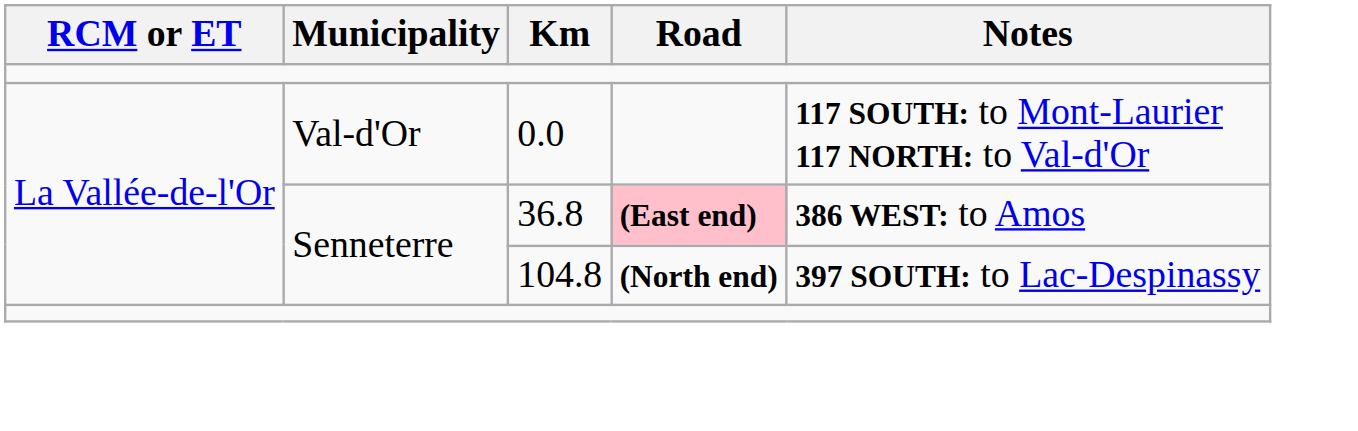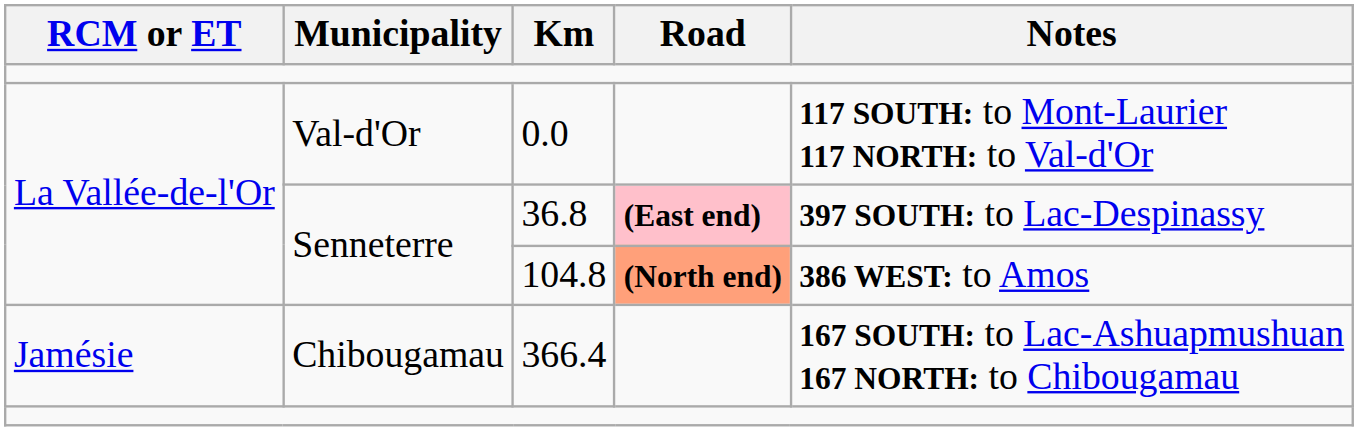36.8 | Notes: 386 WEST: to Amos -> 397 SOUTH: to Lac-Despinassy
104.8 | Road: no background -> lightsalmon background
104.8 | Notes: 397 SOUTH: to Lac-Despinassy -> 386 WEST: to Amos
+ row: Jamésie | Chibougamau | 366.4 | 167 SOUTH: to Lac-Ashuapmushuan 167 NORTH: to Chibougamau
